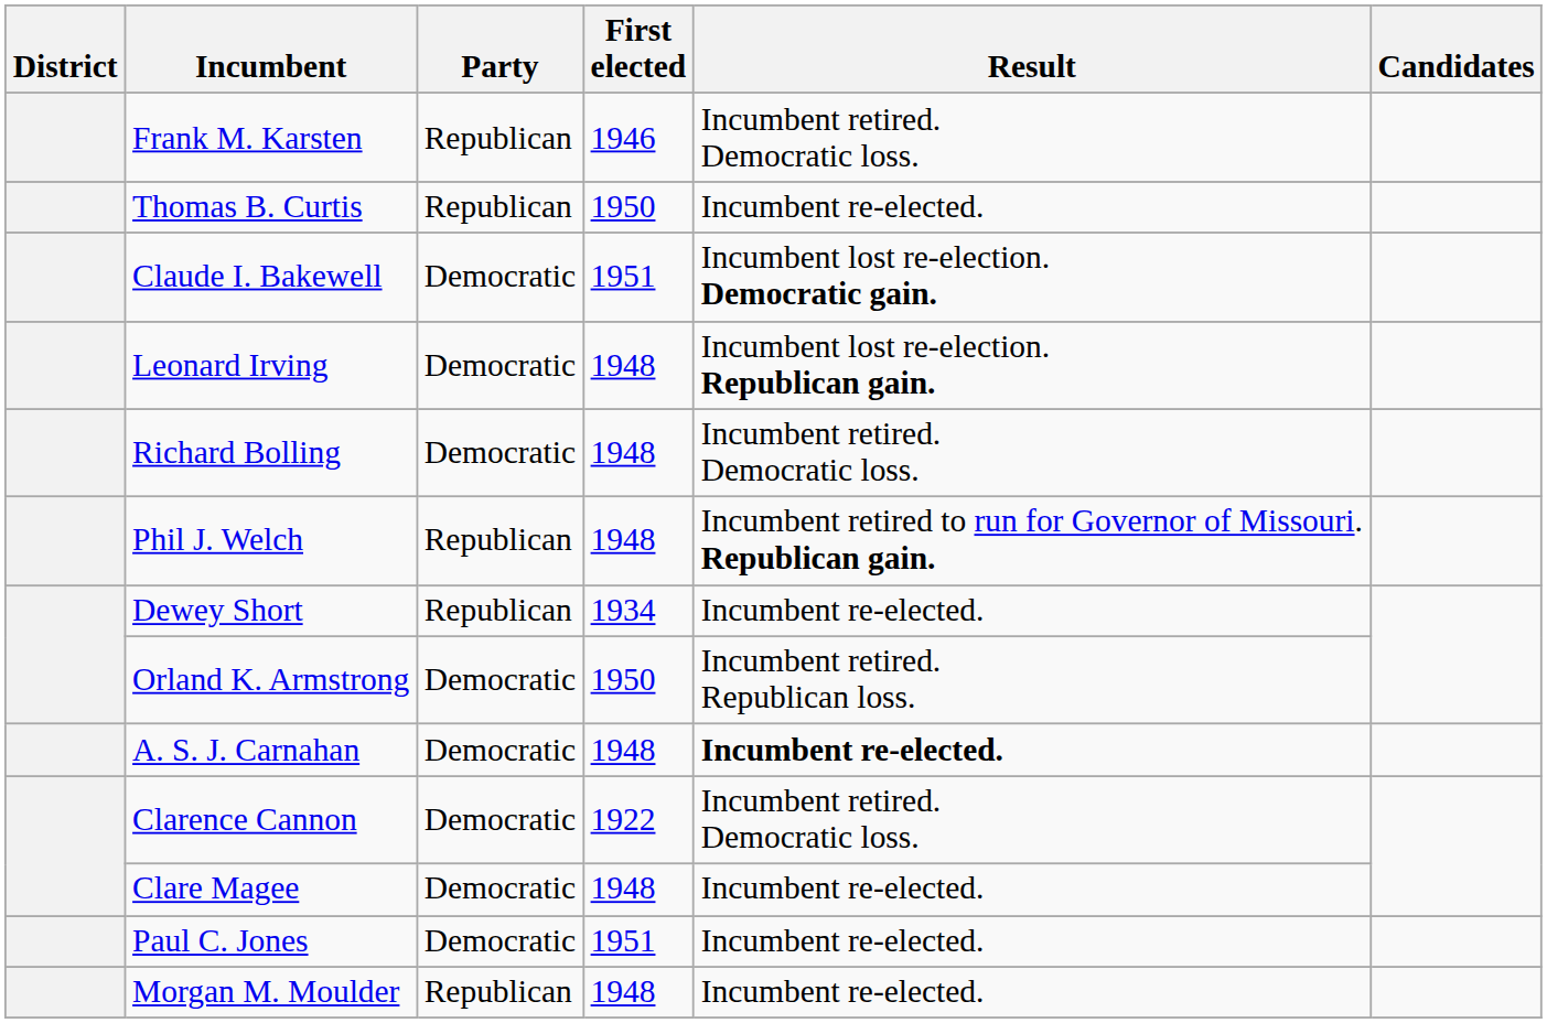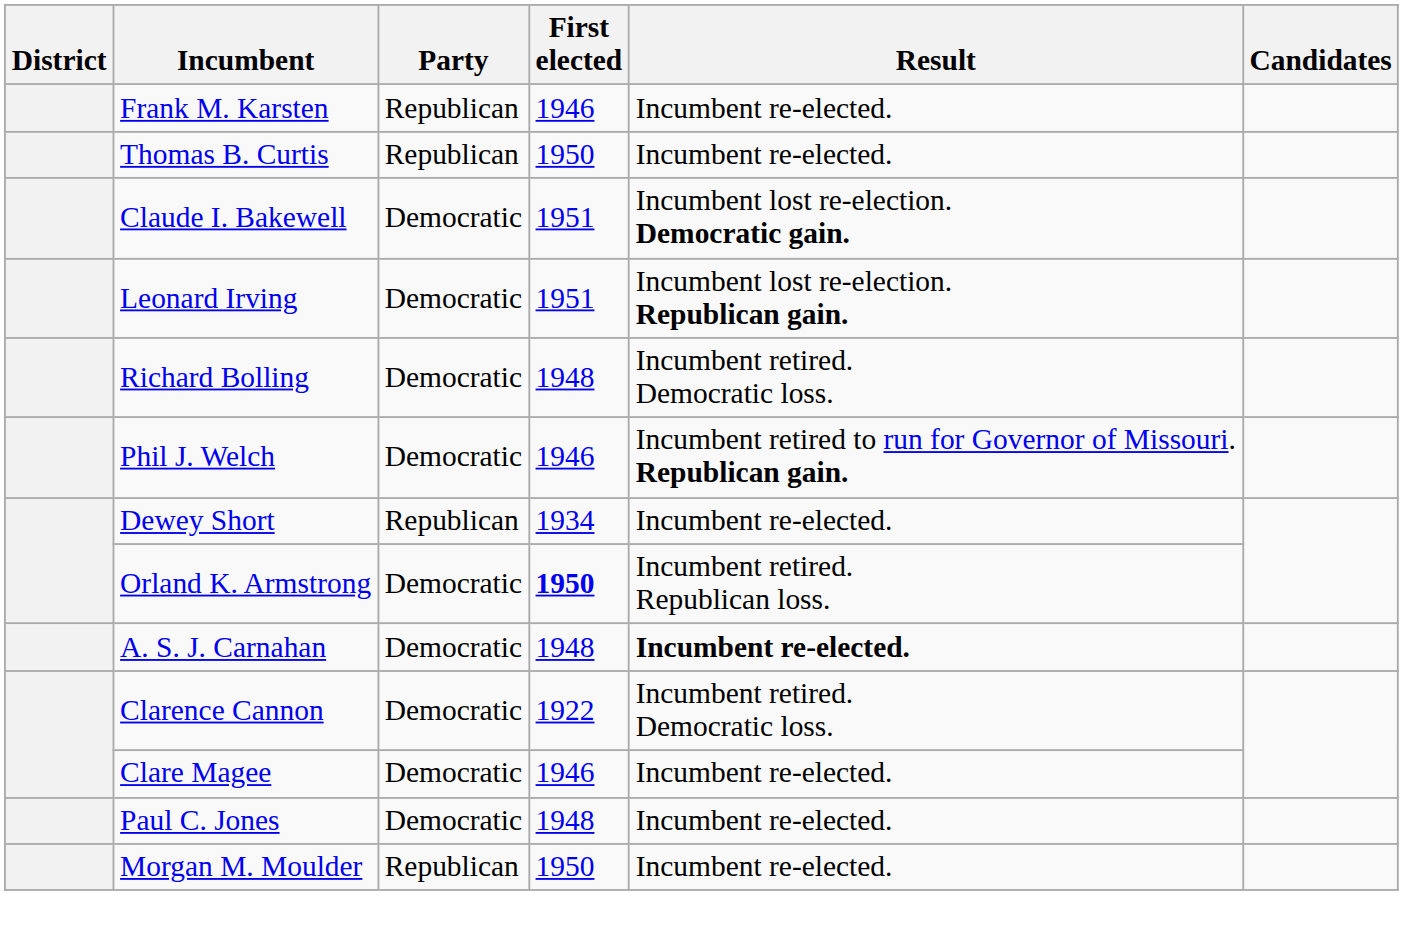Frank M. Karsten | Result: Incumbent retired. Democratic loss. -> Incumbent re-elected.
Leonard Irving | First elected: 1948 -> 1951
Phil J. Welch | Party: Republican -> Democratic
Phil J. Welch | First elected: 1948 -> 1946
Orland K. Armstrong | First elected: normal -> bold
Clare Magee | First elected: 1948 -> 1946
Paul C. Jones | First elected: 1951 -> 1948
Morgan M. Moulder | First elected: 1948 -> 1950
